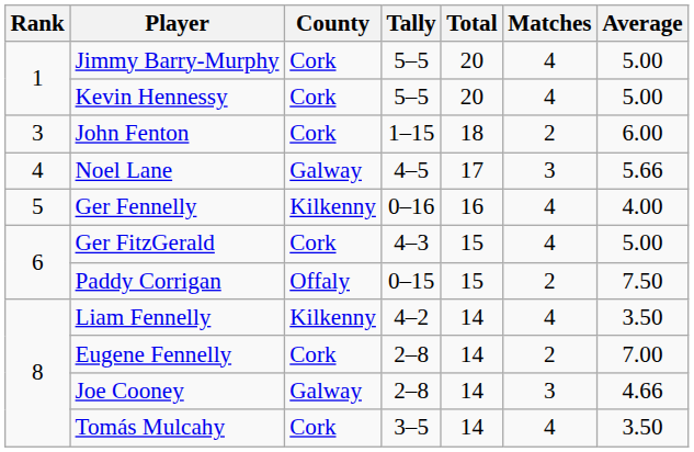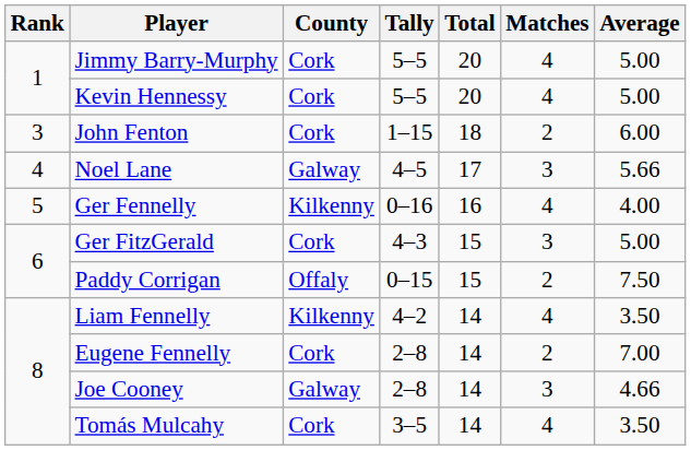Ger FitzGerald | Matches: 4 -> 3
